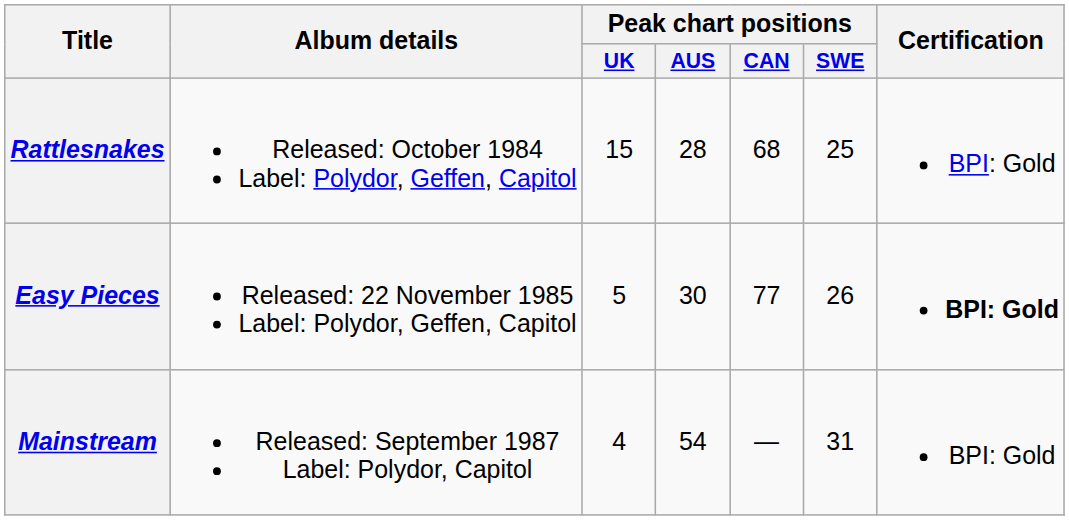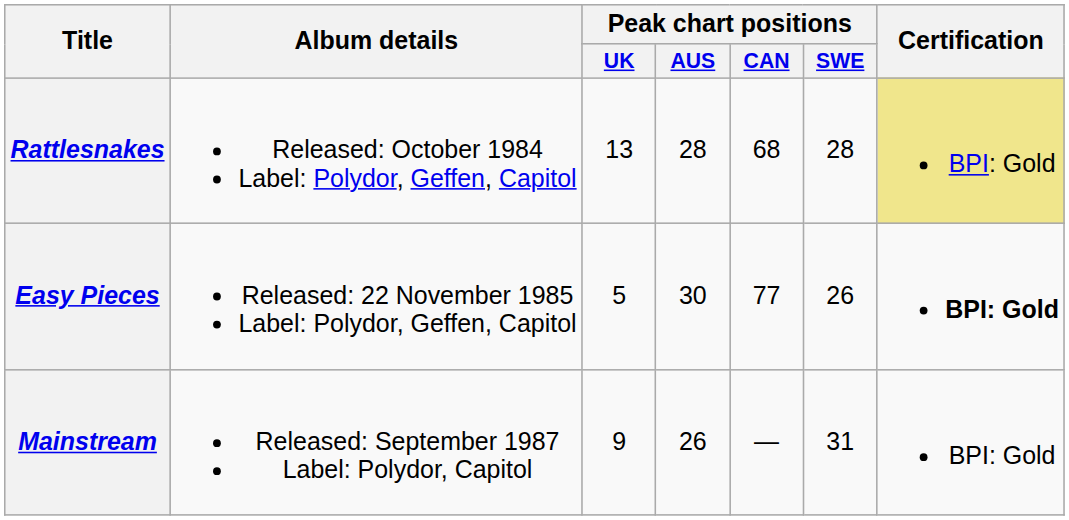Rattlesnakes | Peak chart positions / UK: 15 -> 13
Rattlesnakes | Peak chart positions / SWE: 25 -> 28
Rattlesnakes | Certification: no background -> khaki background
Mainstream | Peak chart positions / UK: 4 -> 9
Mainstream | Peak chart positions / AUS: 54 -> 26
